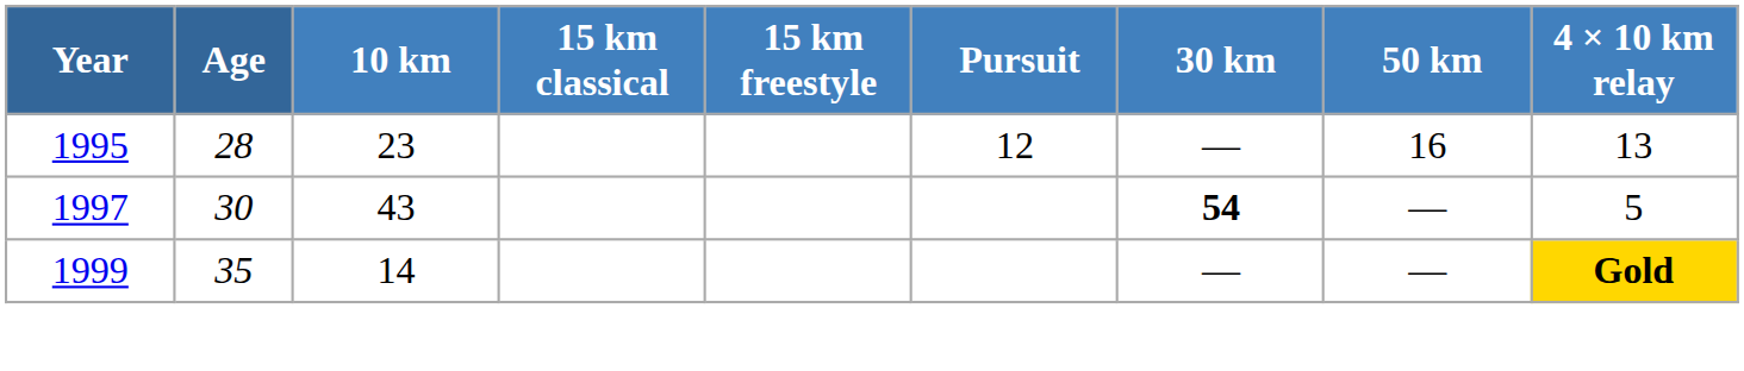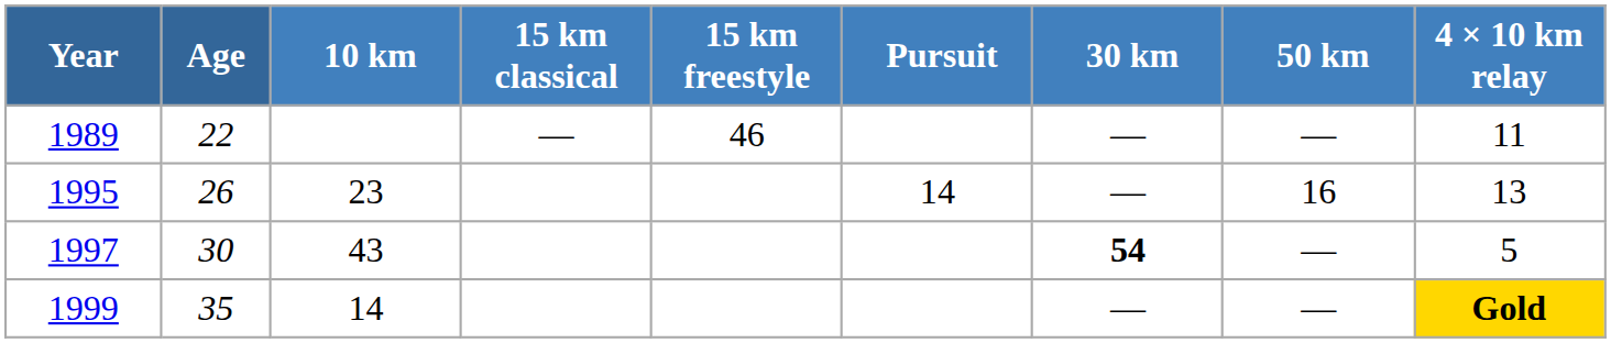+ row: 1989 | 22 | — | 46 | — | — | 11
1995 | Age: 28 -> 26
1995 | Pursuit: 12 -> 14
